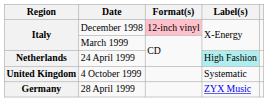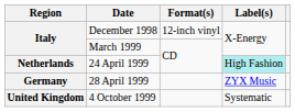December 1998 | Format(s): pink background -> no background
rows swapped: 28 April 1999 <-> 4 October 1999
